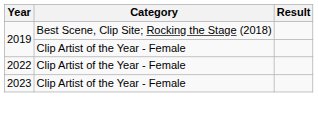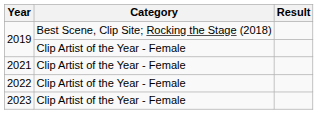+ row: 2021 | Clip Artist of the Year - Female
